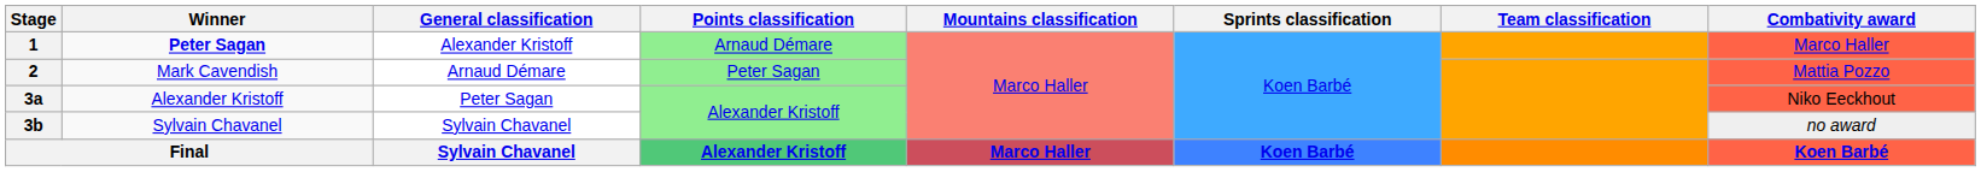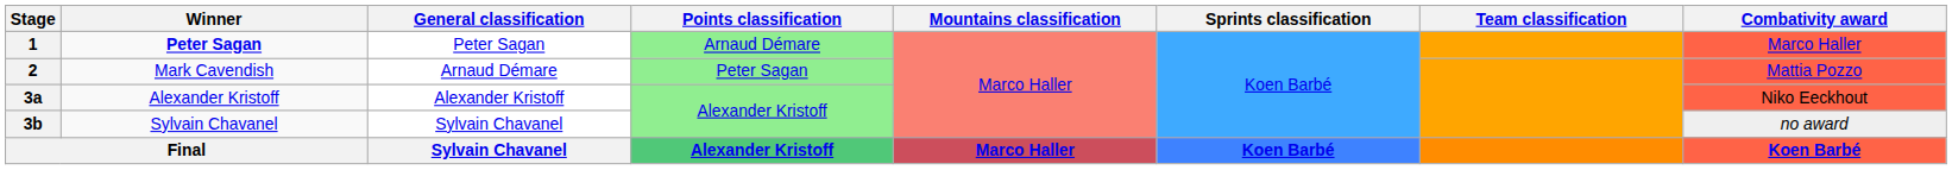1 | General classification: Alexander Kristoff -> Peter Sagan
3a | General classification: Peter Sagan -> Alexander Kristoff
